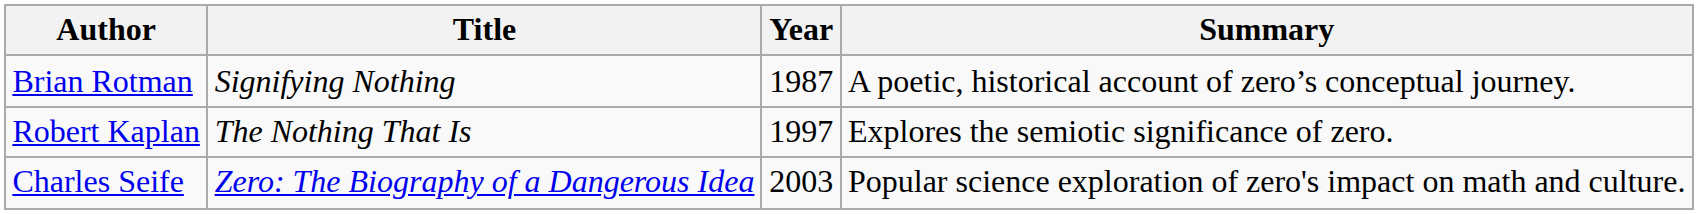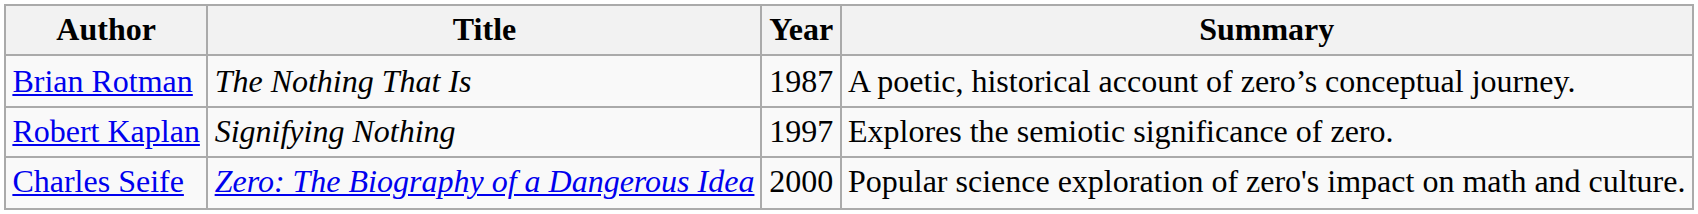Brian Rotman | Title: Signifying Nothing -> The Nothing That Is
Robert Kaplan | Title: The Nothing That Is -> Signifying Nothing
Charles Seife | Year: 2003 -> 2000
